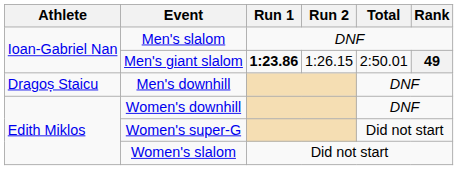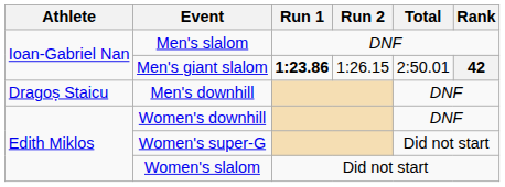Men's giant slalom | Rank: 49 -> 42
